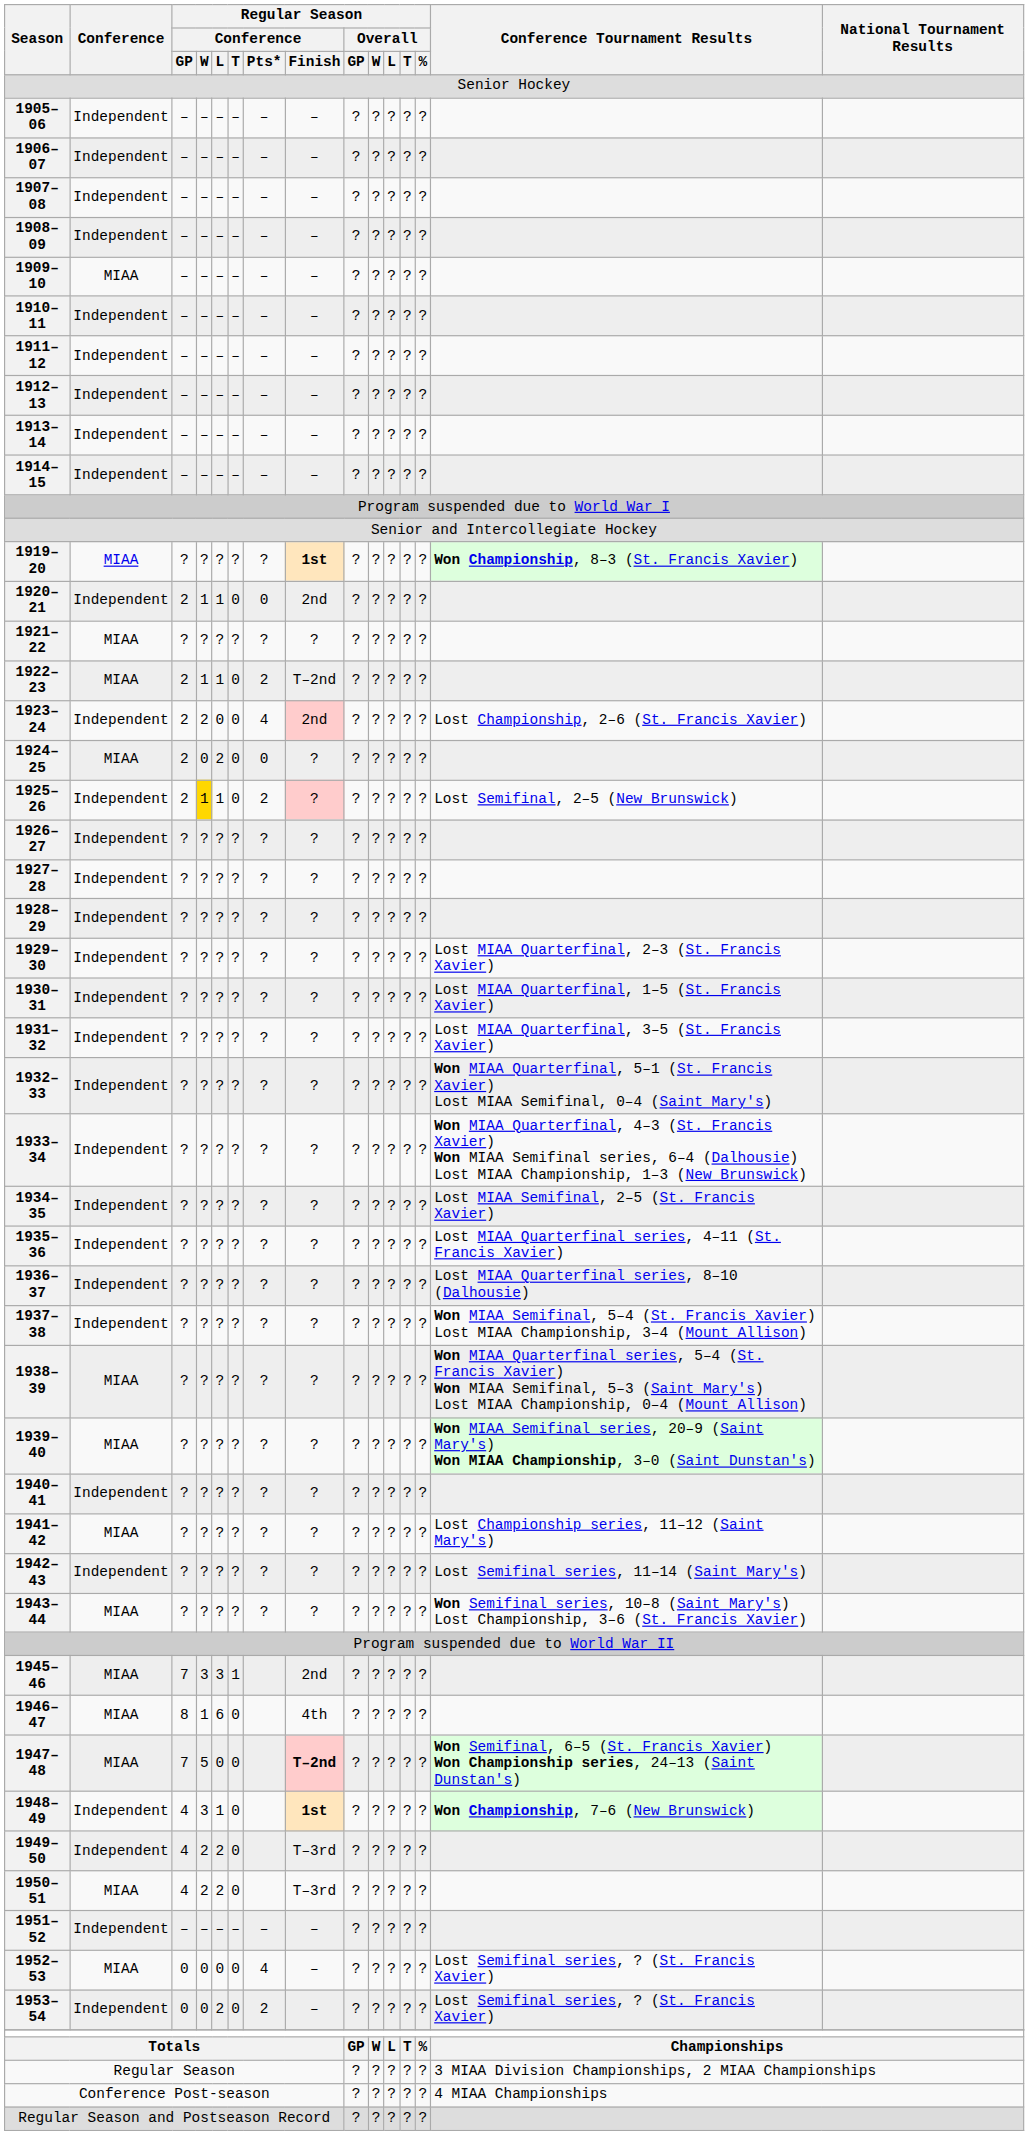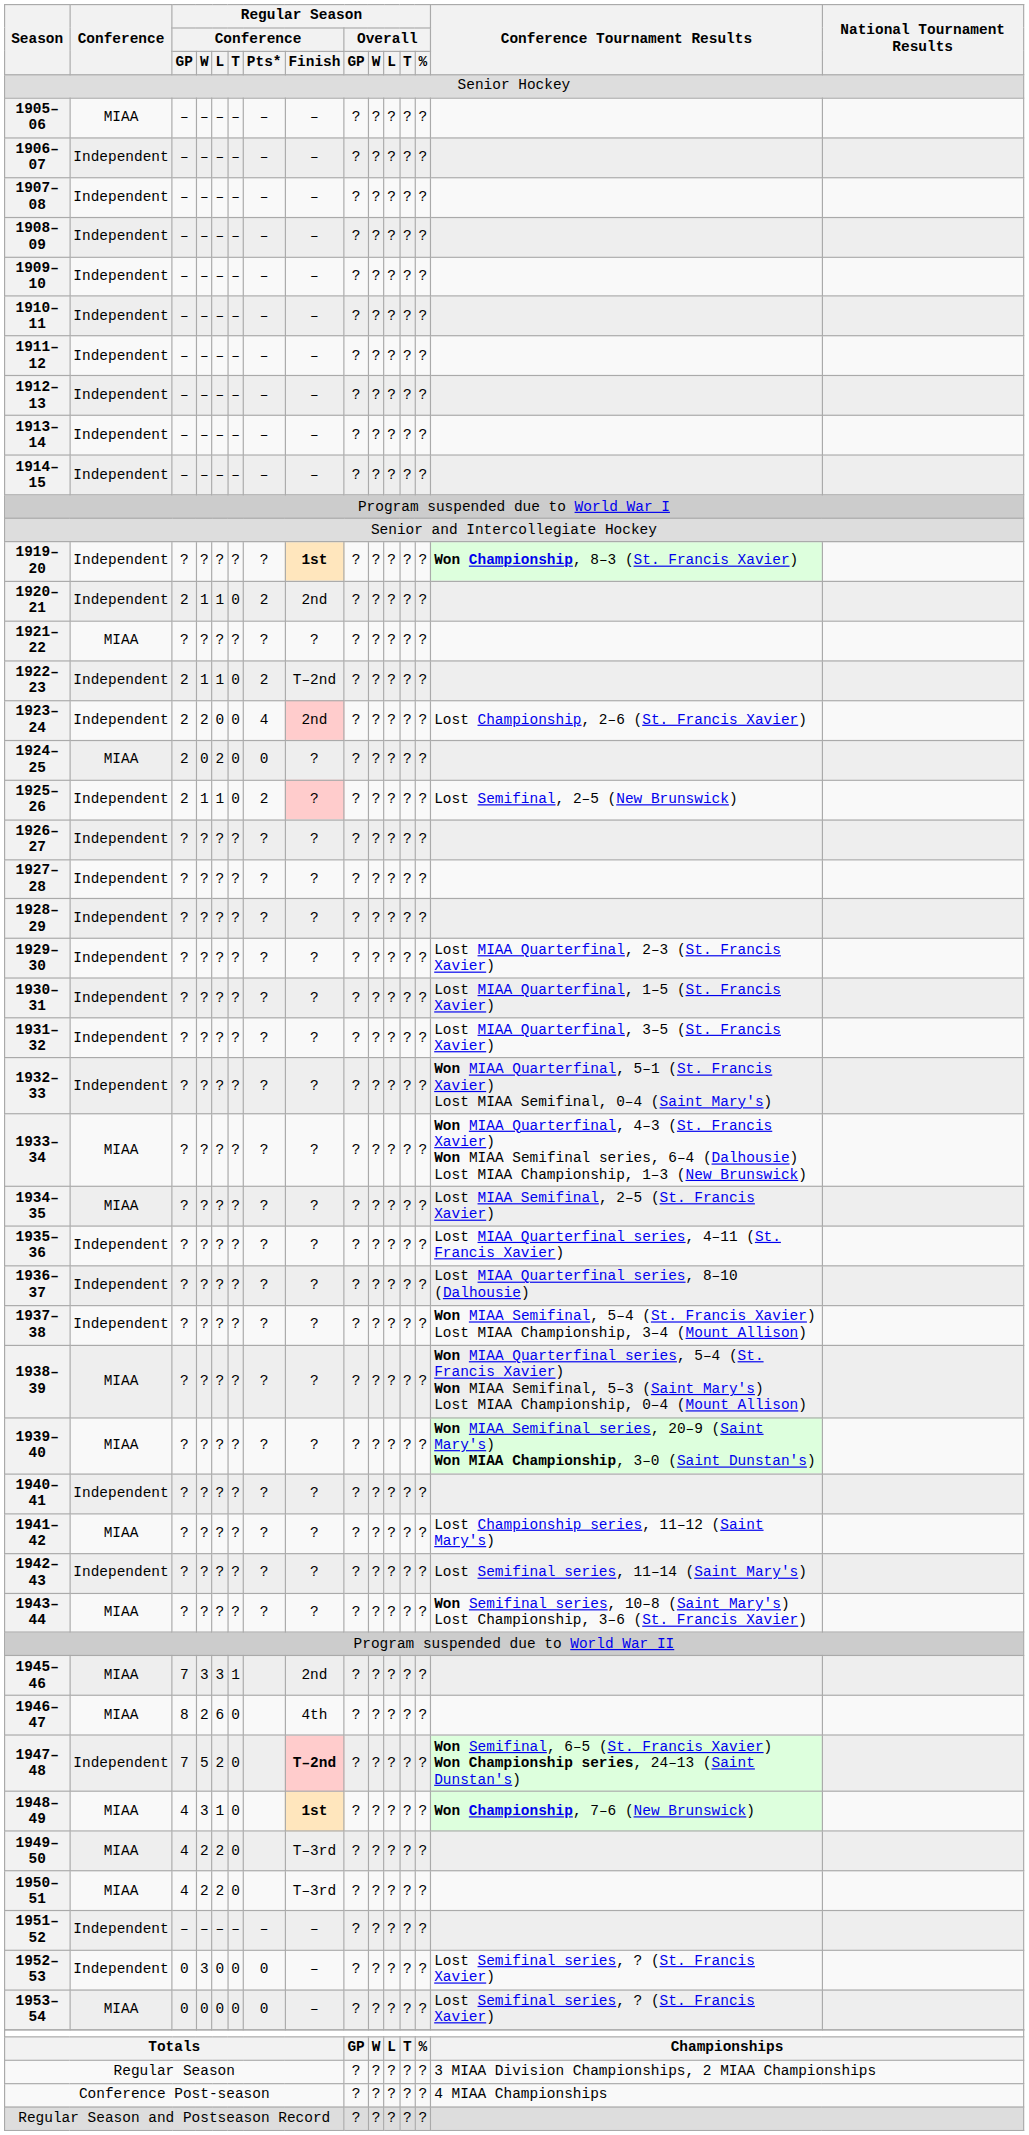1905–06 | Conference: Independent -> MIAA
1909–10 | Conference: MIAA -> Independent
1919–20 | Conference: MIAA -> Independent
1920–21 | Regular Season / Conference / Pts*: 0 -> 2
1922–23 | Conference: MIAA -> Independent
1925–26 | Regular Season / Conference / W: gold background -> no background
1933–34 | Conference: Independent -> MIAA
1934–35 | Conference: Independent -> MIAA
1946–47 | Regular Season / Conference / W: 1 -> 2
1947–48 | Conference: MIAA -> Independent
1947–48 | Regular Season / Conference / L: 0 -> 2
1948–49 | Conference: Independent -> MIAA
1949–50 | Conference: Independent -> MIAA
1952–53 | Conference: MIAA -> Independent
1952–53 | Regular Season / Conference / W: 0 -> 3
1952–53 | Regular Season / Conference / Pts*: 4 -> 0
1953–54 | Conference: Independent -> MIAA
1953–54 | Regular Season / Conference / L: 2 -> 0
1953–54 | Regular Season / Conference / Pts*: 2 -> 0
